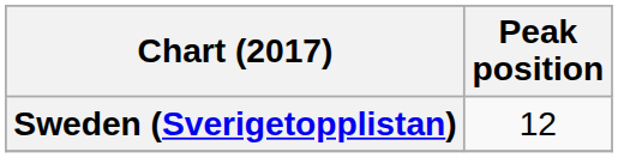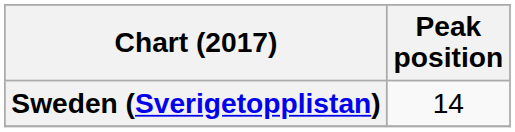Sweden (Sverigetopplistan) | Peak position: 12 -> 14
